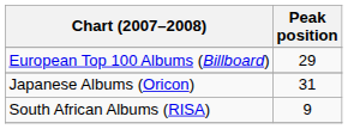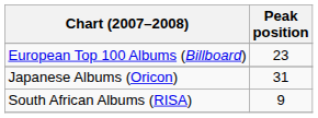European Top 100 Albums (Billboard) | Peak position: 29 -> 23
